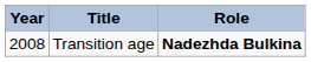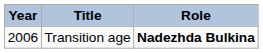Transition age | Year: 2008 -> 2006
